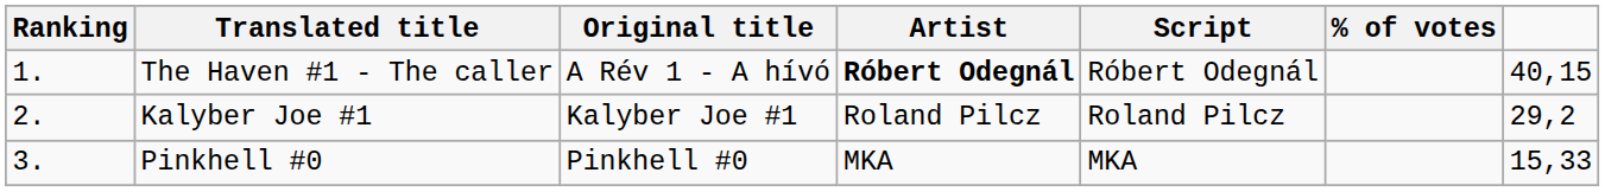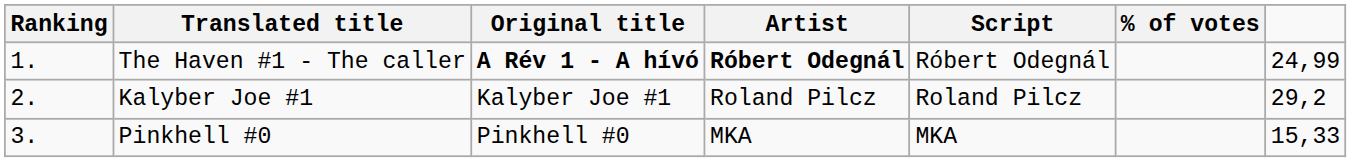The Haven #1 - The caller | Original title: normal -> bold
The Haven #1 - The caller | column 7: 40,15 -> 24,99
